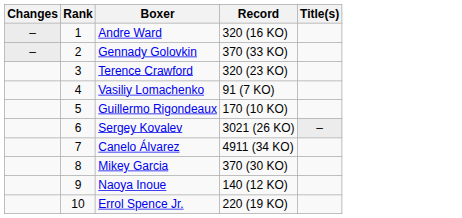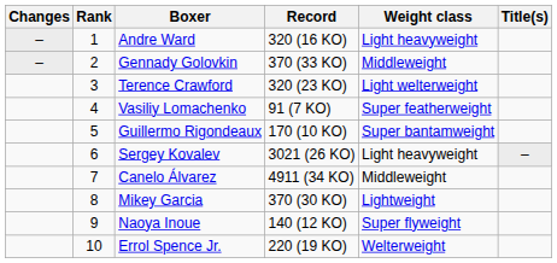+ column: Weight class | Light heavyweight | Middleweight | Light welterweight | Super featherweight | Super bantamweight | Light heavyweight | Middleweight | Lightweight | Super flyweight | Welterweight
